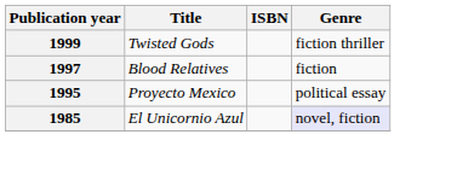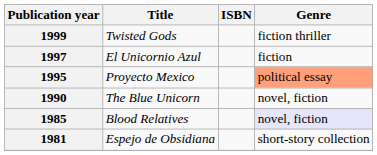1997 | Title: Blood Relatives -> El Unicornio Azul
1995 | Genre: no background -> lightsalmon background
+ row: 1990 | The Blue Unicorn | novel, fiction
1985 | Title: El Unicornio Azul -> Blood Relatives
+ row: 1981 | Espejo de Obsidiana | short-story collection
